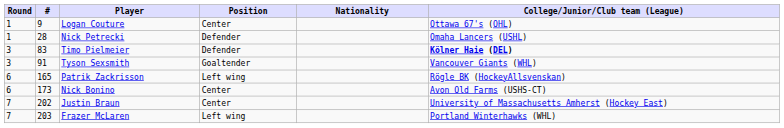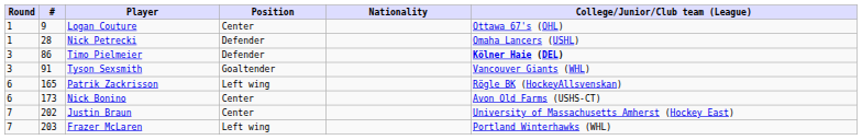Timo Pielmeier | #: 83 -> 86
